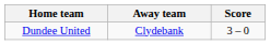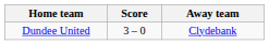columns swapped: Score <-> Away team
